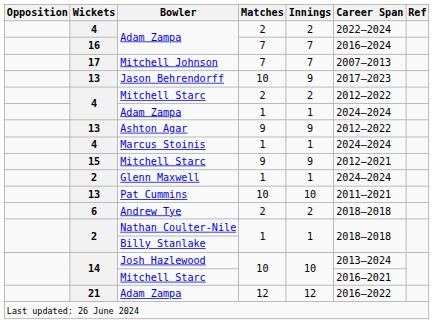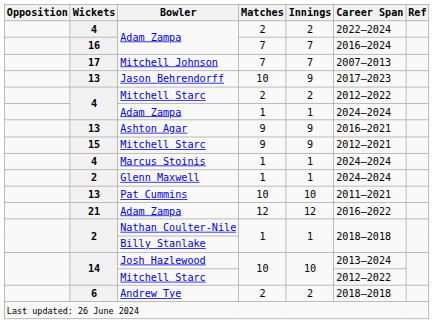Ashton Agar | Career Span: 2012–2022 -> 2016–2021
rows swapped: Marcus Stoinis <-> Mitchell Starc / 9
rows swapped: Adam Zampa / 12 <-> Andrew Tye
Mitchell Starc / 10 | Career Span: 2016–2021 -> 2012–2022
